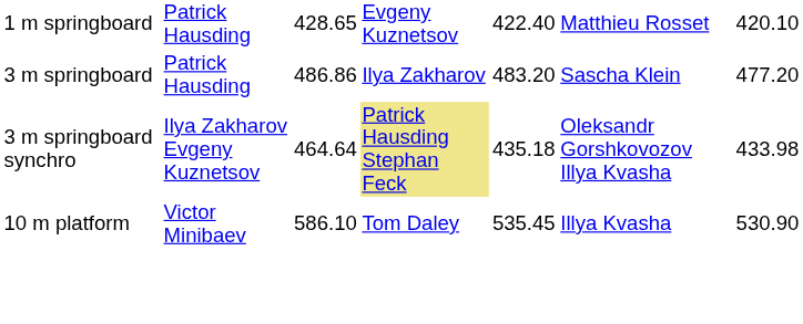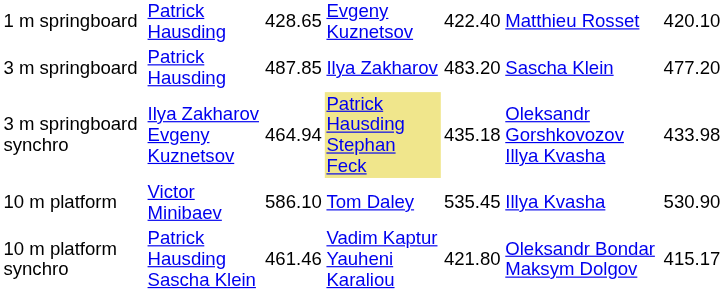3 m springboard | column 3: 486.86 -> 487.85
3 m springboard synchro | column 3: 464.64 -> 464.94
+ row: 10 m platform synchro | Patrick Hausding Sascha Klein | 461.46 | Vadim Kaptur Yauheni Karaliou | 421.80 | Oleksandr Bondar Maksym Dolgov | 415.17
